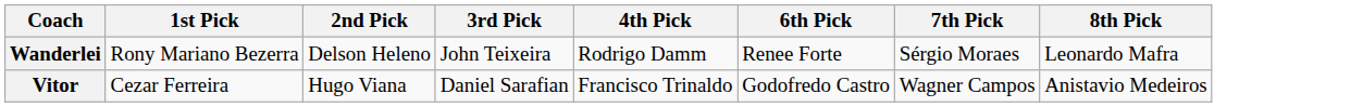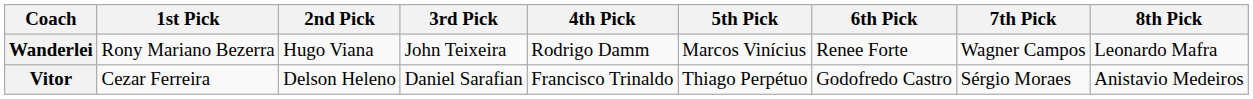+ column: 5th Pick | Marcos Vinícius | Thiago Perpétuo
Wanderlei | 2nd Pick: Delson Heleno -> Hugo Viana
Wanderlei | 7th Pick: Sérgio Moraes -> Wagner Campos
Vitor | 2nd Pick: Hugo Viana -> Delson Heleno
Vitor | 7th Pick: Wagner Campos -> Sérgio Moraes
